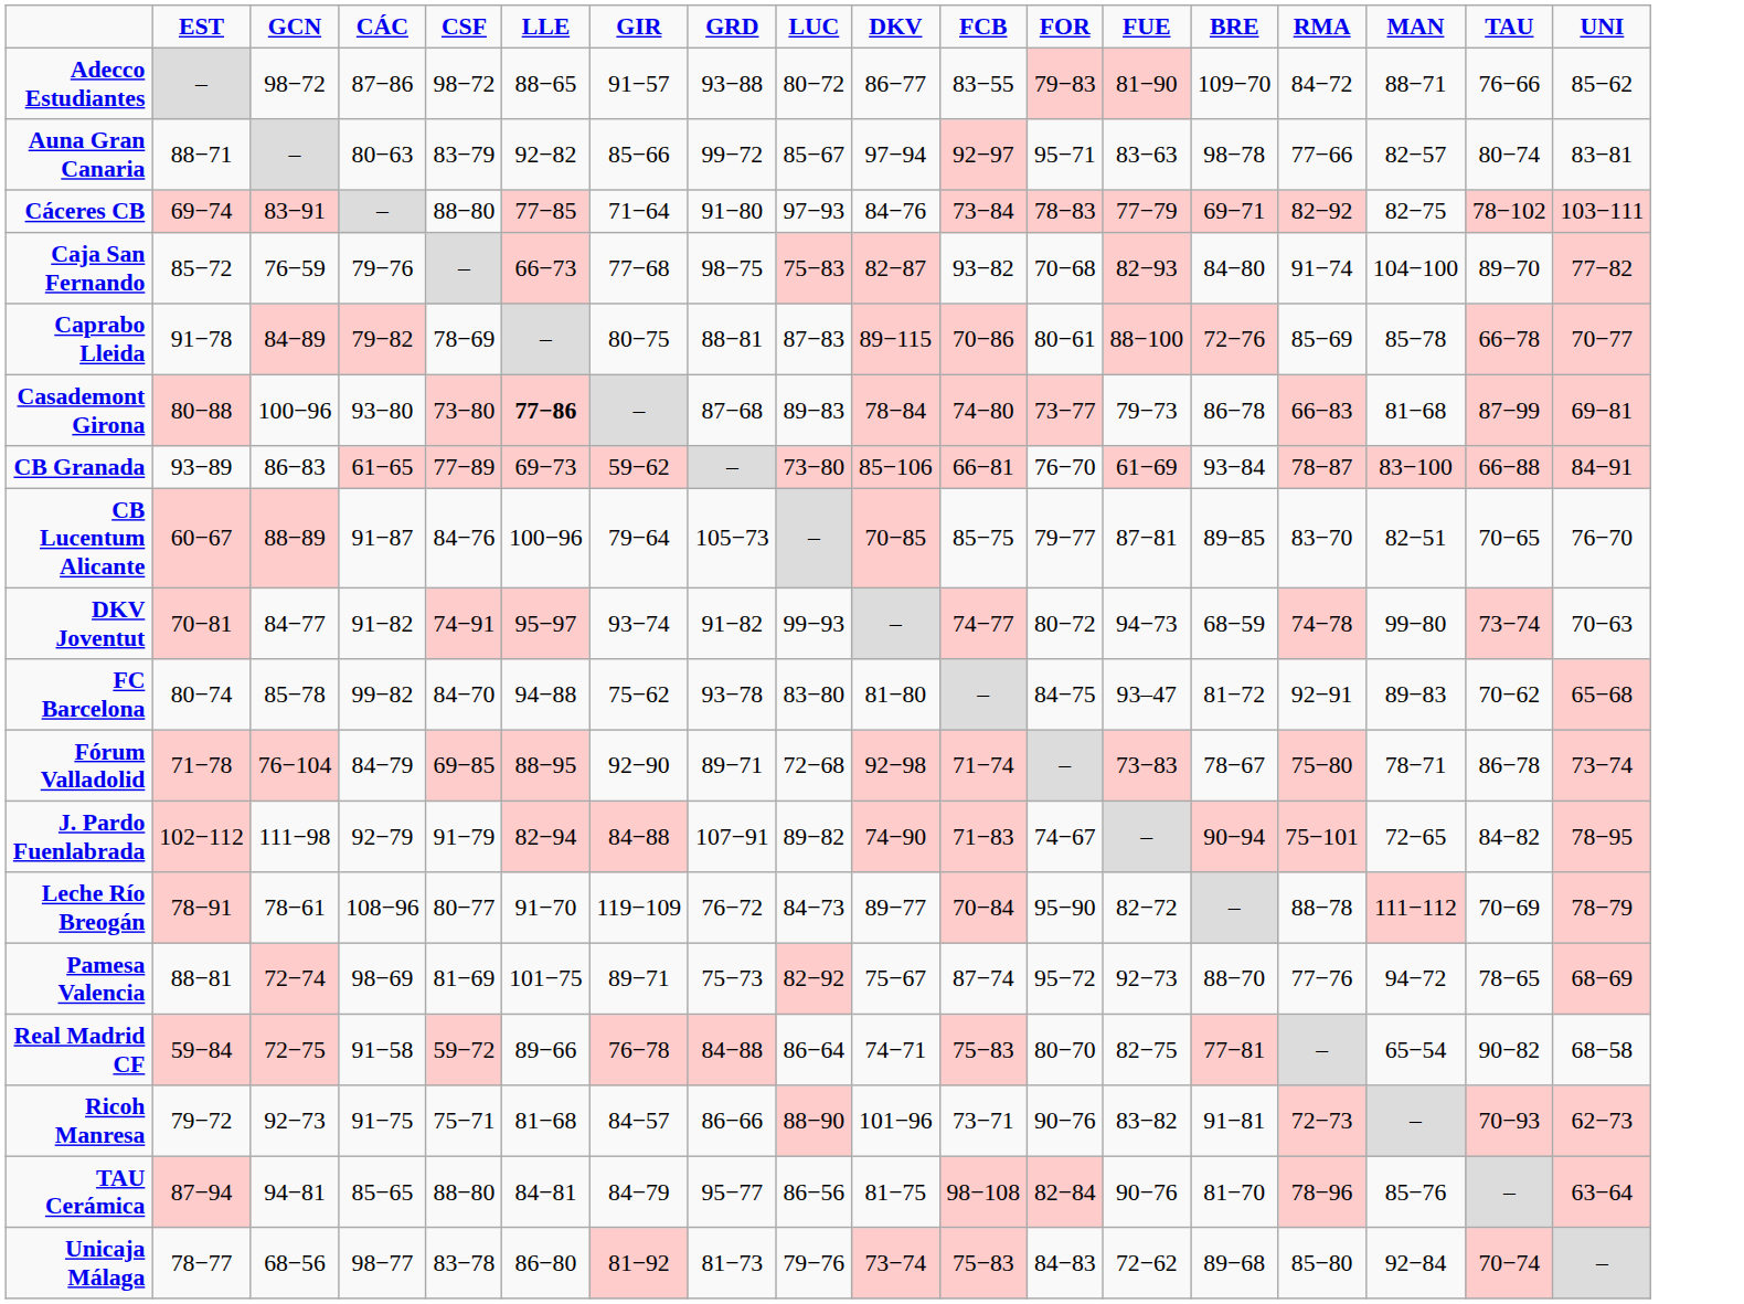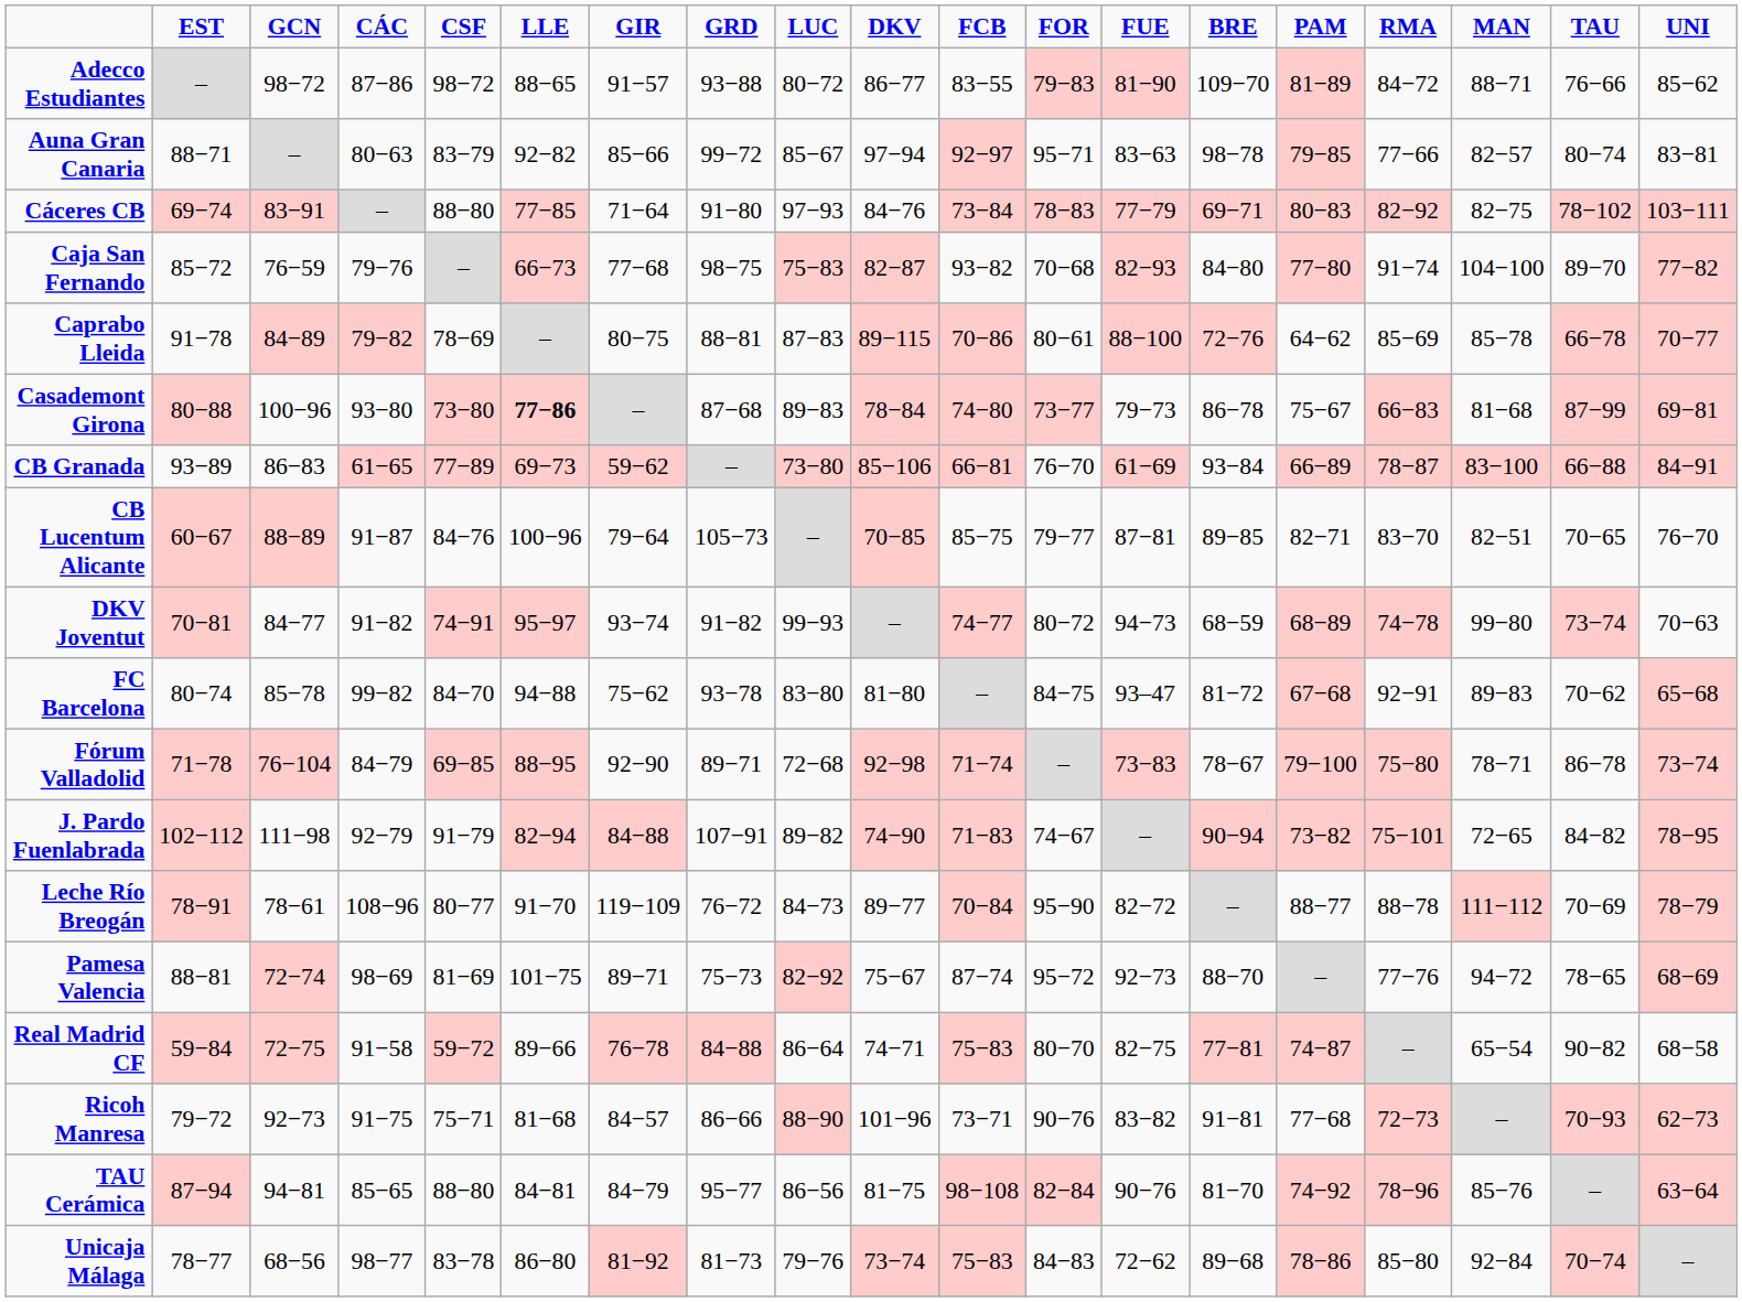+ column: PAM | 81−89 | 79−85 | 80−83 | 77−80 | 64−62 | 75−67 | 66−89 | 82−71 | 68−89 | 67−68 | 79−100 | 73−82 | 88−77 | – | 74−87 | 77−68 | 74−92 | 78−86
